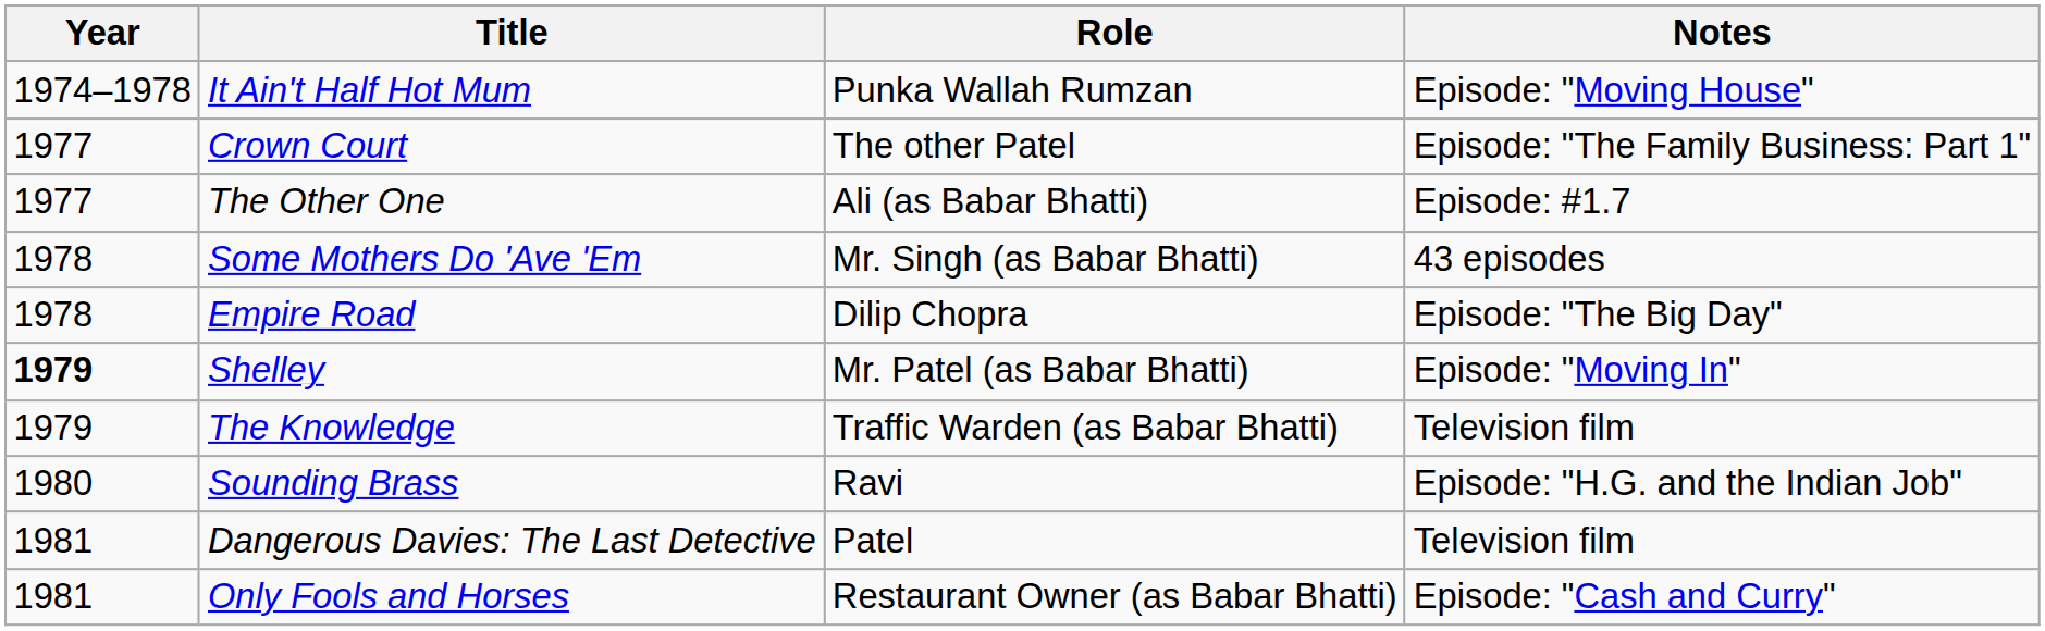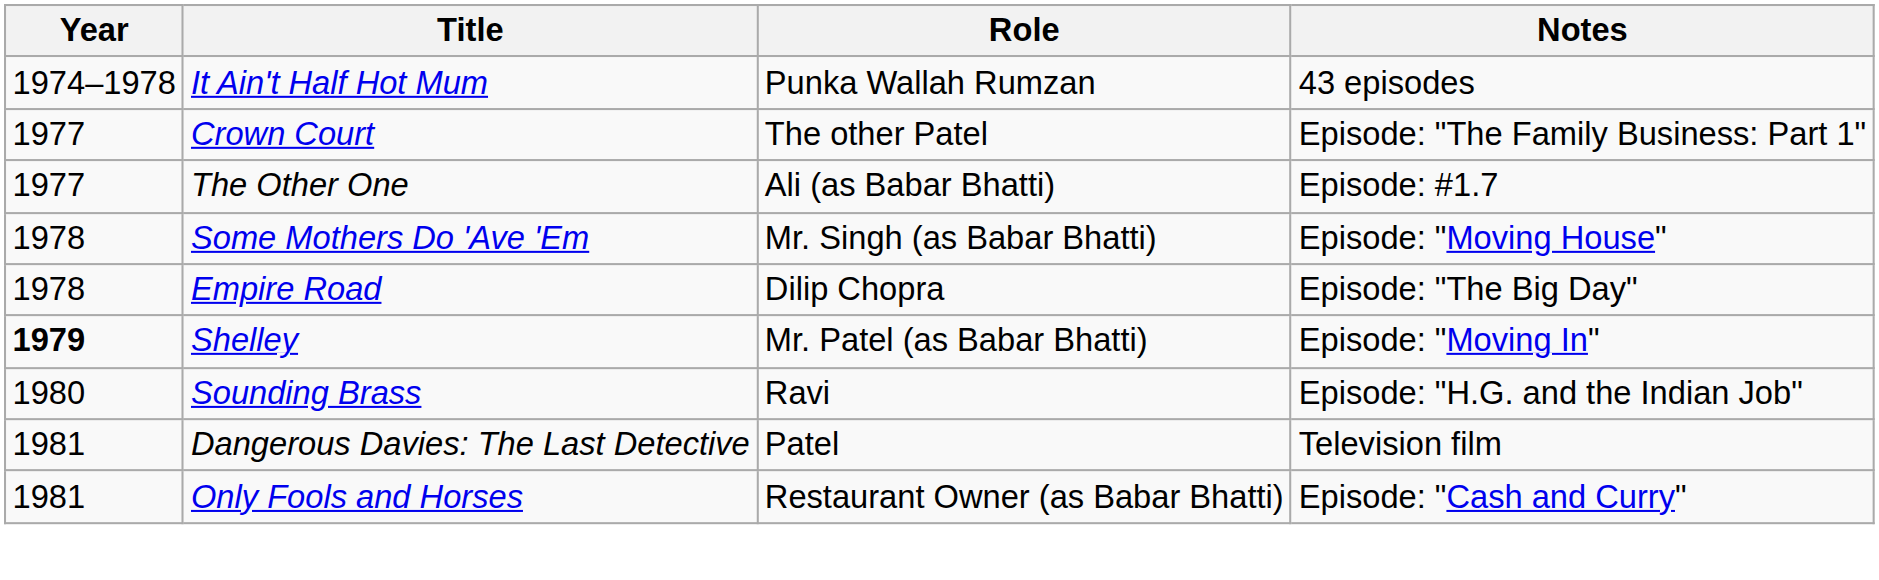It Ain't Half Hot Mum | Notes: Episode: "Moving House" -> 43 episodes
Some Mothers Do 'Ave 'Em | Notes: 43 episodes -> Episode: "Moving House"
- row: 1979 | The Knowledge | Traffic Warden (as Babar Bhatti) | Television film
